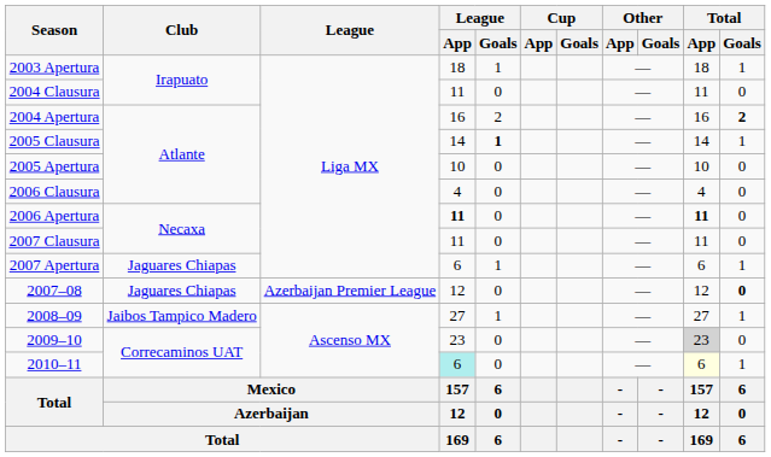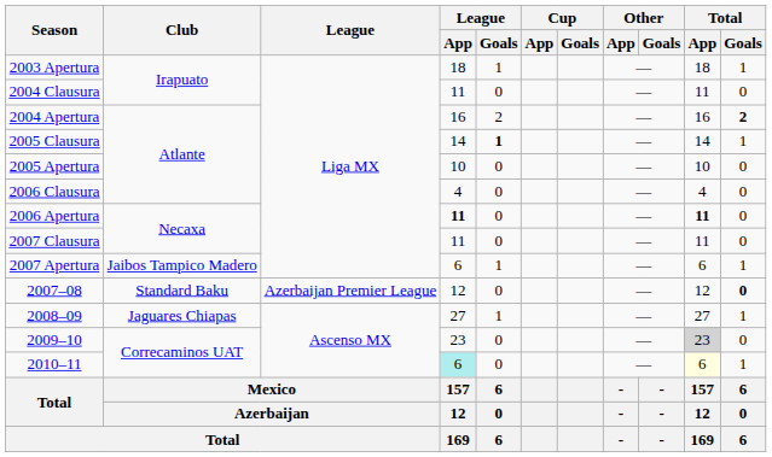2007 Apertura | Club: Jaguares Chiapas -> Jaibos Tampico Madero
2007–08 | Club: Jaguares Chiapas -> Standard Baku
2008–09 | Club: Jaibos Tampico Madero -> Jaguares Chiapas
